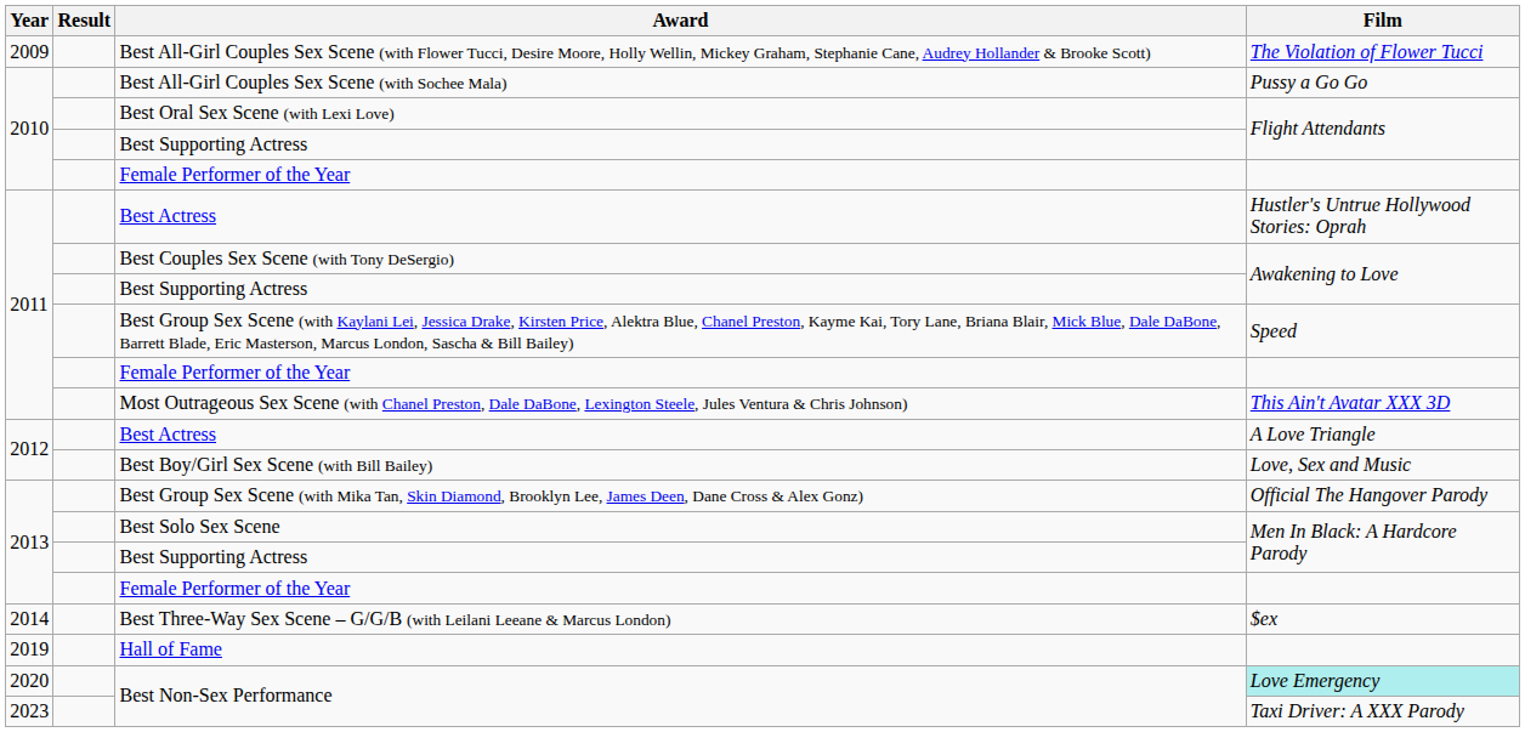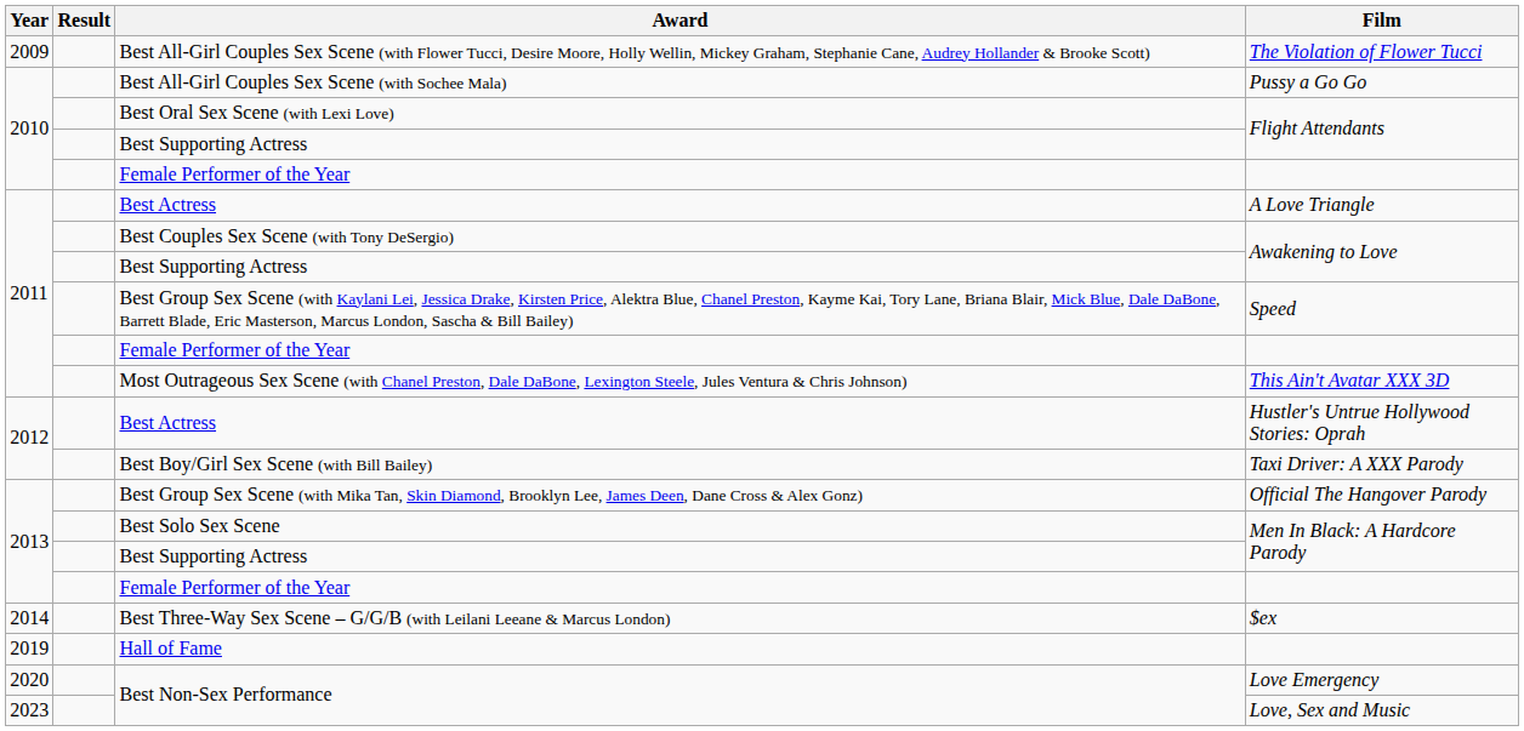2011 / Best Actress | Film: Hustler's Untrue Hollywood Stories: Oprah -> A Love Triangle
2012 / Best Actress | Film: A Love Triangle -> Hustler's Untrue Hollywood Stories: Oprah
Best Boy/Girl Sex Scene (with Bill Bailey) | Film: Love, Sex and Music -> Taxi Driver: A XXX Parody
2020 / Best Non-Sex Performance | Film: paleturquoise background -> no background
2023 / Best Non-Sex Performance | Film: Taxi Driver: A XXX Parody -> Love, Sex and Music
